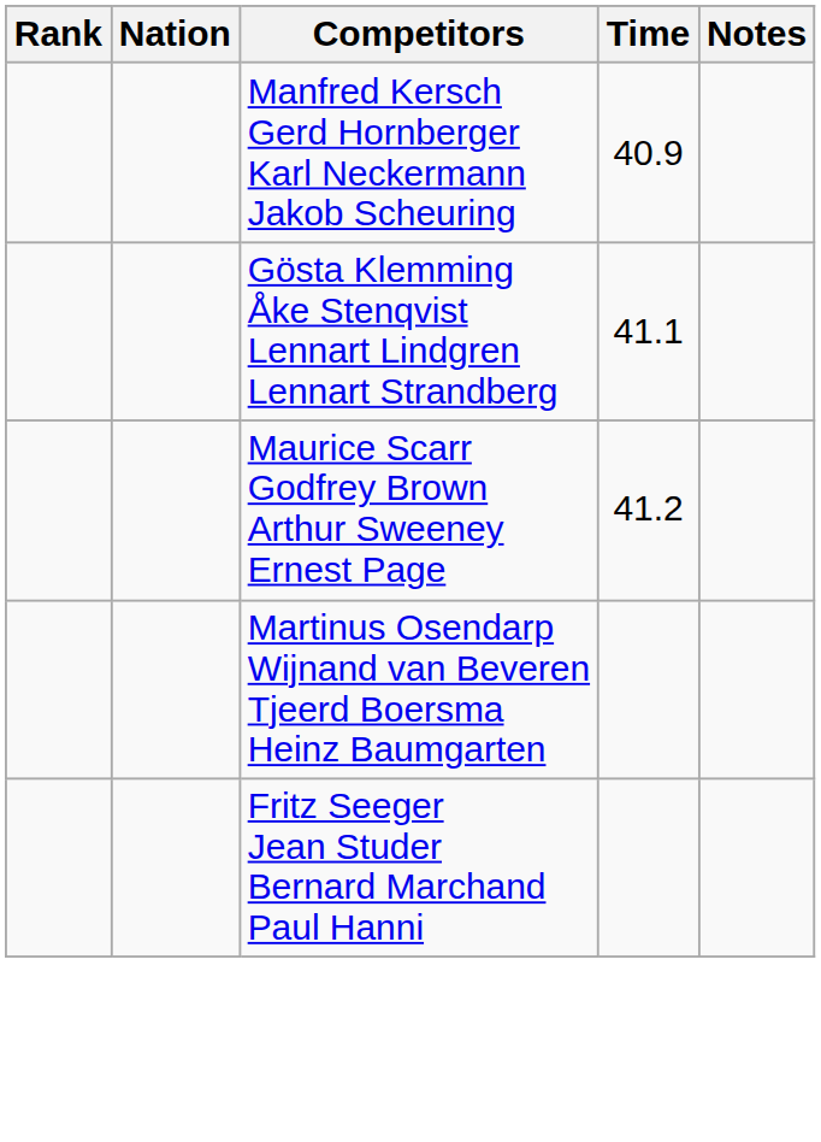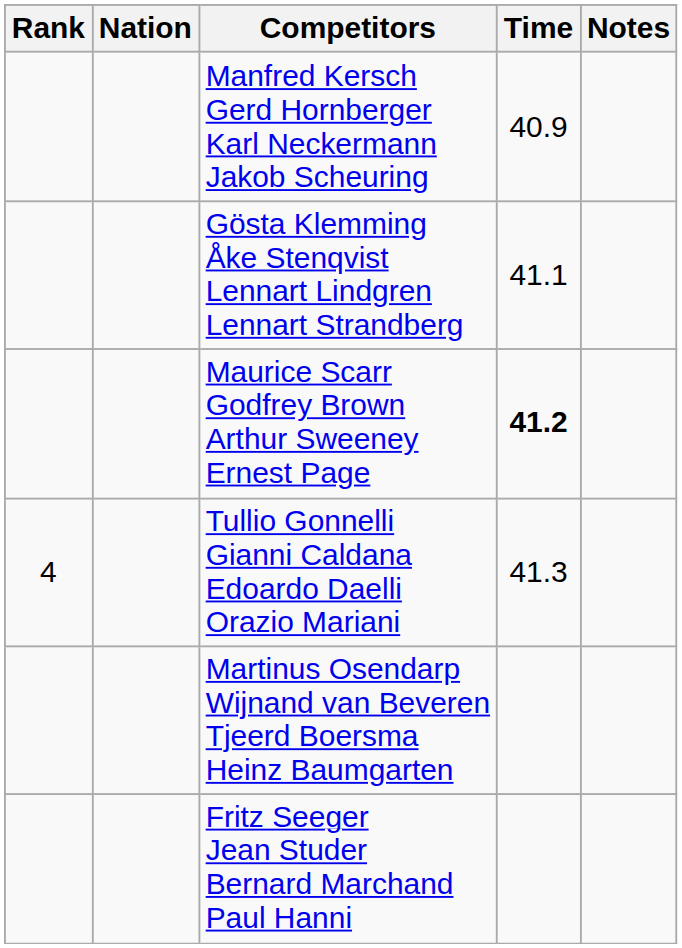Maurice Scarr Godfrey Brown Arthur Sweeney Ernest Page | Time: normal -> bold
+ row: 4 | Tullio Gonnelli Gianni Caldana Edoardo Daelli Orazio Mariani | 41.3
